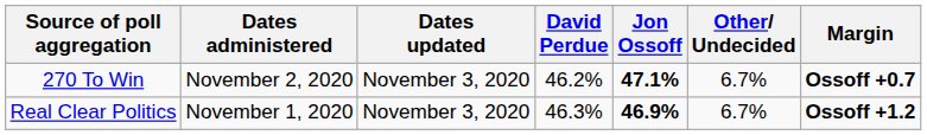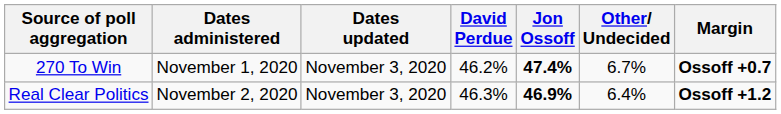270 To Win | Dates administered: November 2, 2020 -> November 1, 2020
270 To Win | Jon Ossoff: 47.1% -> 47.4%
Real Clear Politics | Dates administered: November 1, 2020 -> November 2, 2020
Real Clear Politics | Other/ Undecided: 6.7% -> 6.4%
